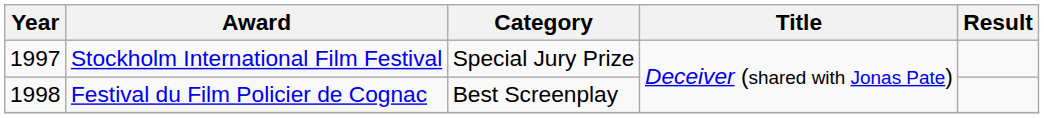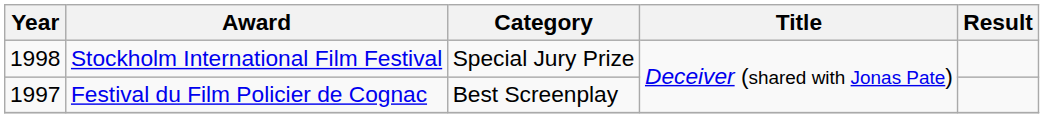Stockholm International Film Festival | Year: 1997 -> 1998
Festival du Film Policier de Cognac | Year: 1998 -> 1997
